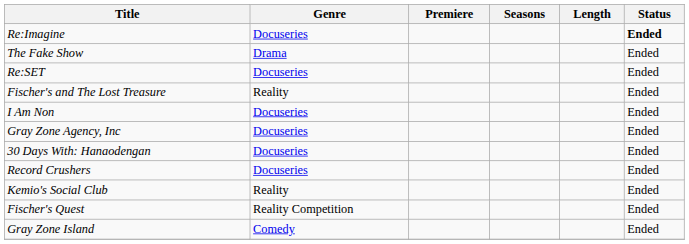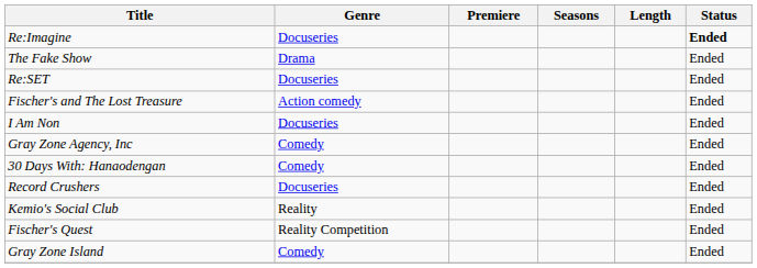Fischer's and The Lost Treasure | Genre: Reality -> Action comedy
Gray Zone Agency, Inc | Genre: Docuseries -> Comedy
30 Days With: Hanaodengan | Genre: Docuseries -> Comedy
